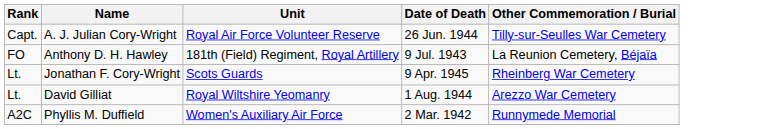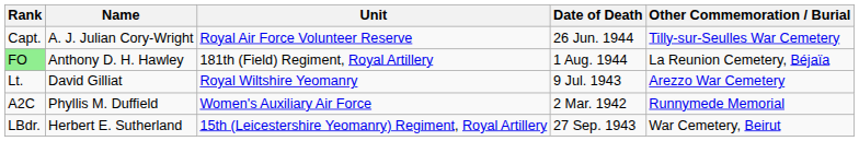Anthony D. H. Hawley | Rank: no background -> lightgreen background
Anthony D. H. Hawley | Date of Death: 9 Jul. 1943 -> 1 Aug. 1944
- row: Lt. | Jonathan F. Cory-Wright | Scots Guards | 9 Apr. 1945 | Rheinberg War Cemetery
David Gilliat | Date of Death: 1 Aug. 1944 -> 9 Jul. 1943
+ row: LBdr. | Herbert E. Sutherland | 15th (Leicestershire Yeomanry) Regiment, Royal Artillery | 27 Sep. 1943 | War Cemetery, Beirut
